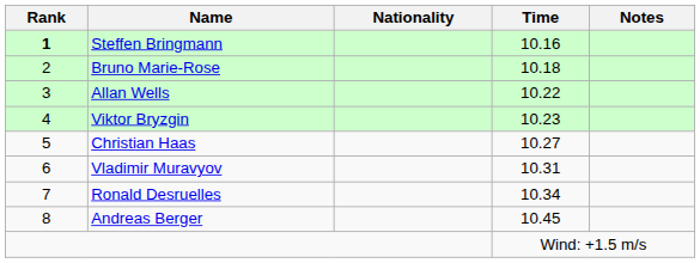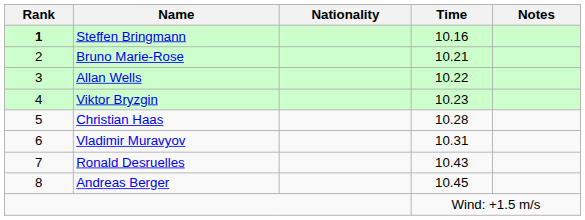Bruno Marie-Rose | Time: 10.18 -> 10.21
Christian Haas | Time: 10.27 -> 10.28
Ronald Desruelles | Time: 10.34 -> 10.43
